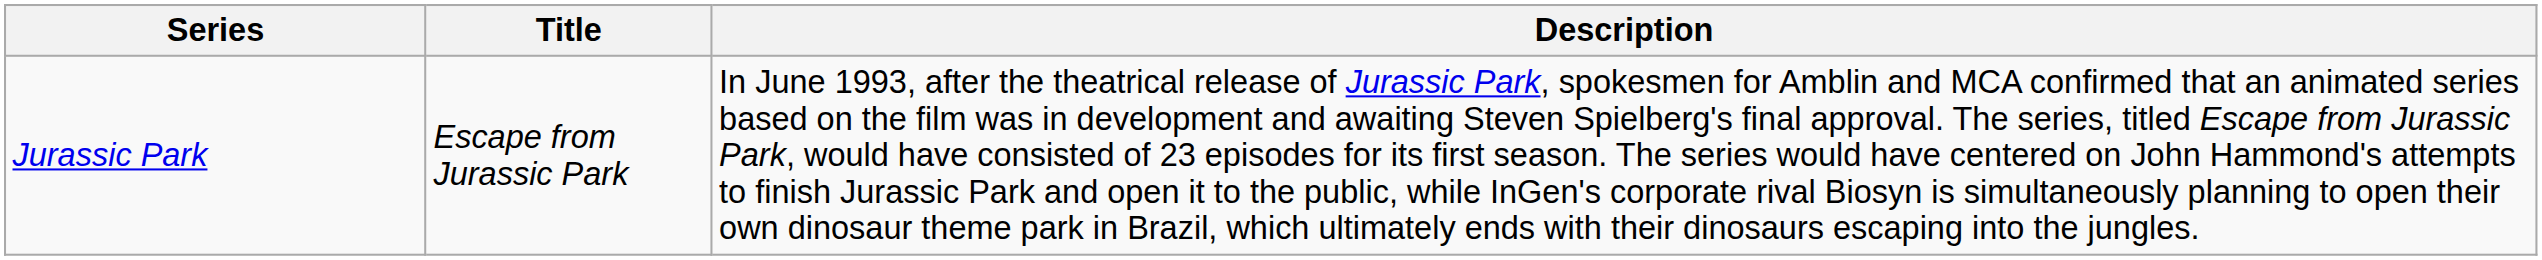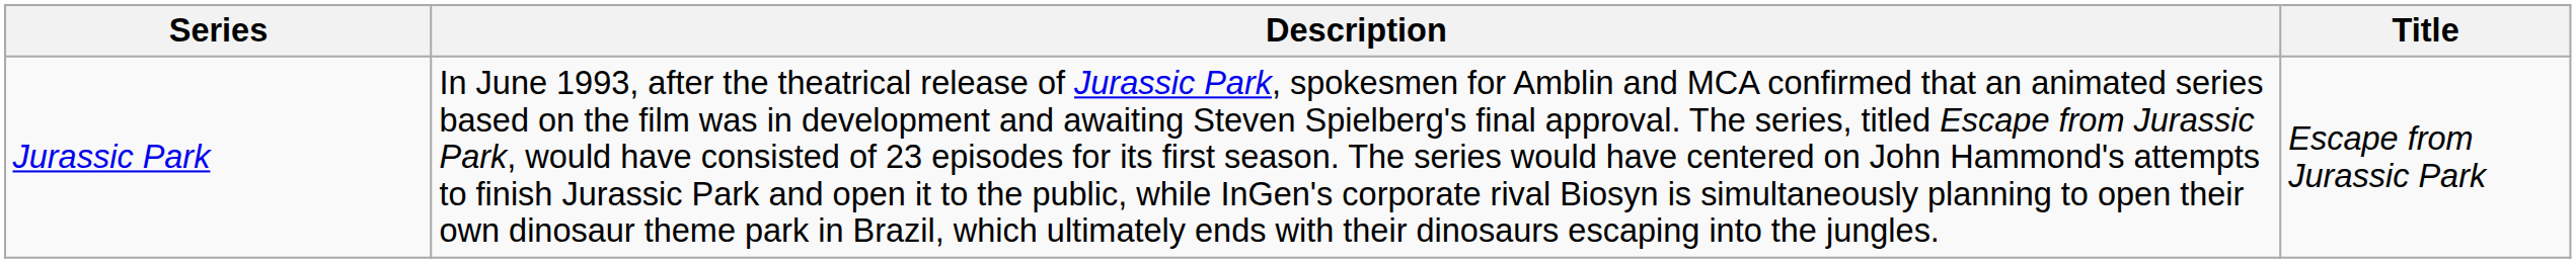columns swapped: Title <-> Description
